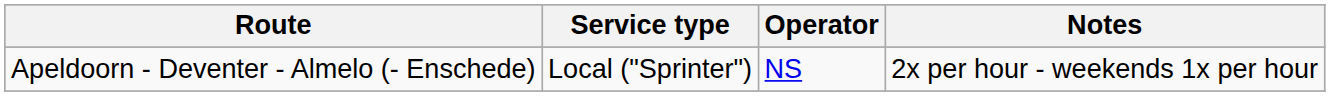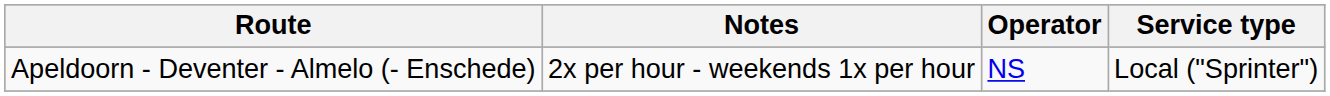columns swapped: Service type <-> Notes
